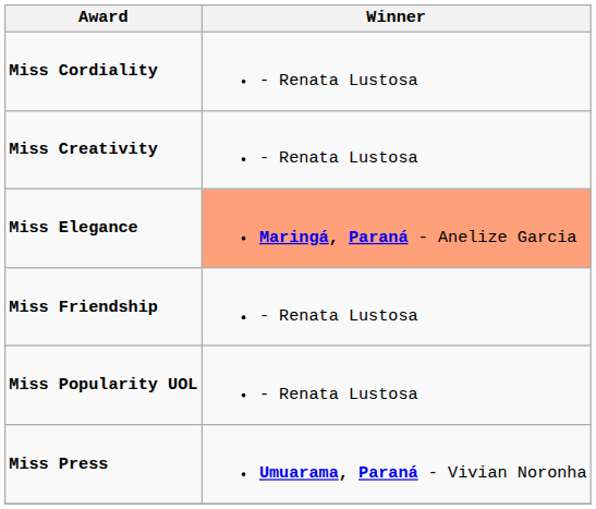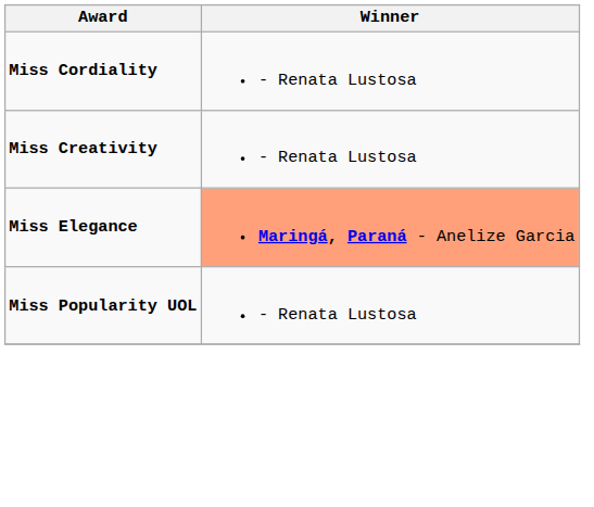- row: Miss Friendship | - Renata Lustosa
- row: Miss Press | Umuarama, Paraná - Vivian Noronha
